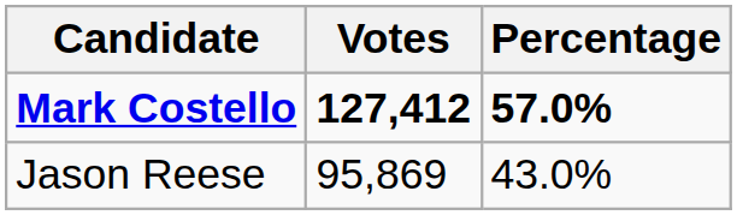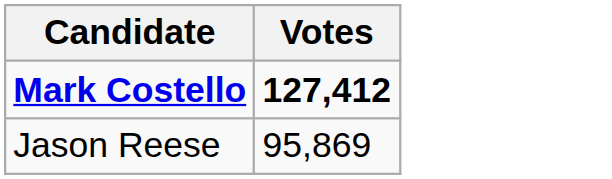- column: Percentage | 57.0% | 43.0%
